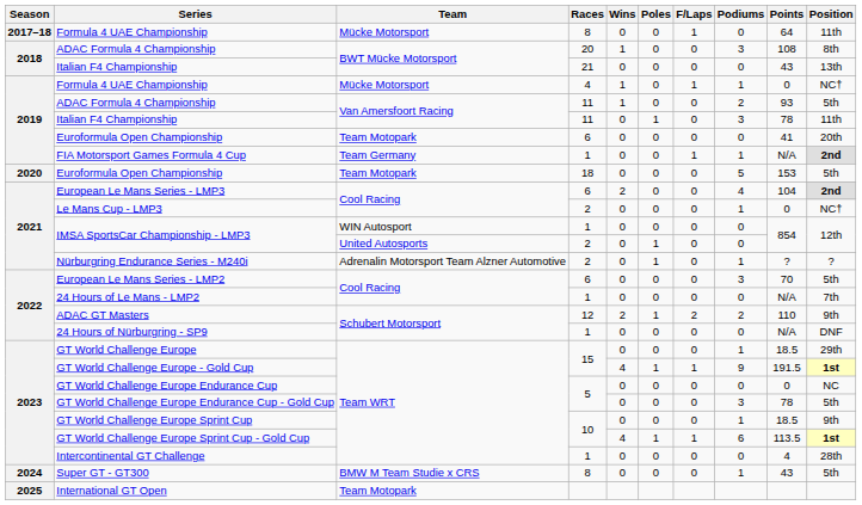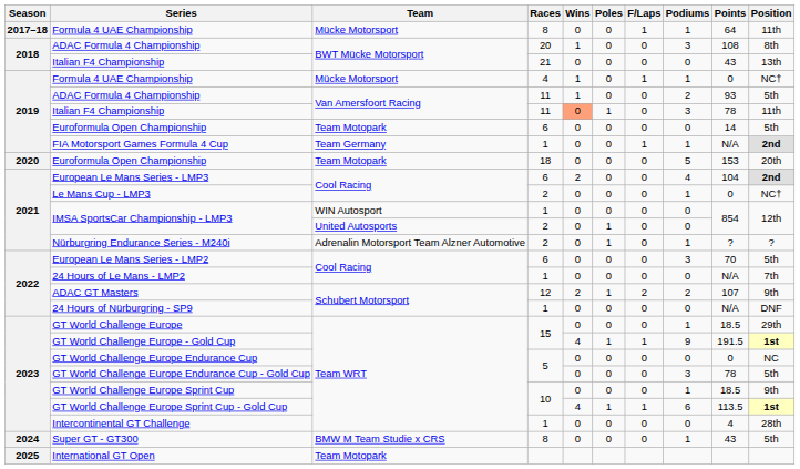Formula 4 UAE Championship / 8 | Podiums: 0 -> 1
Italian F4 Championship / 11 | Wins: no background -> lightsalmon background
Euroformula Open Championship / 6 | Points: 41 -> 14
Euroformula Open Championship / 6 | Position: 20th -> 5th
Euroformula Open Championship / 18 | Position: 5th -> 20th
ADAC GT Masters | Points: 110 -> 107
